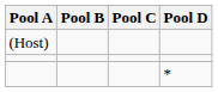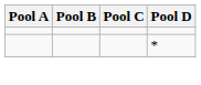- row: (Host)
